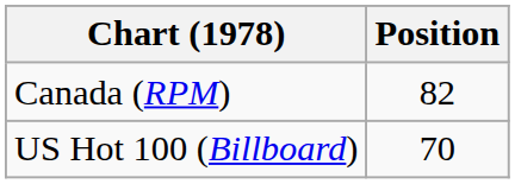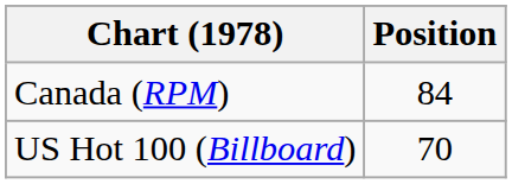Canada (RPM) | Position: 82 -> 84
